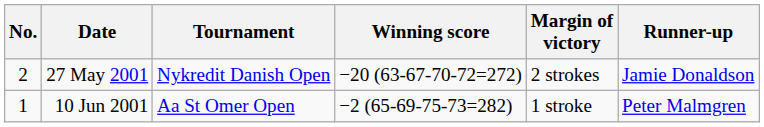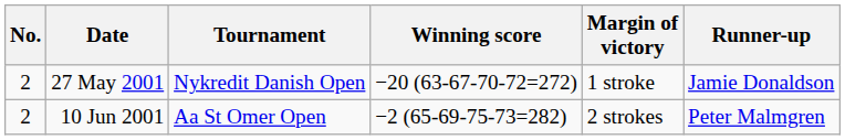27 May 2001 | Margin of victory: 2 strokes -> 1 stroke
10 Jun 2001 | No.: 1 -> 2
10 Jun 2001 | Margin of victory: 1 stroke -> 2 strokes
